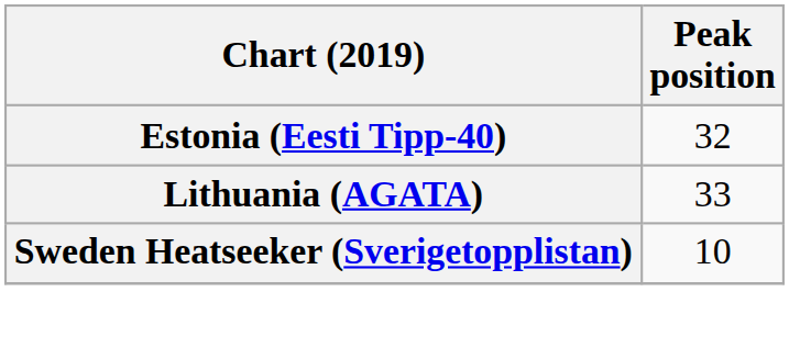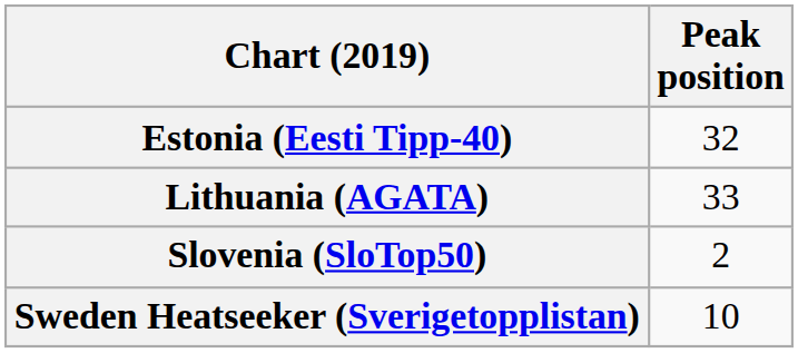+ row: Slovenia (SloTop50) | 2
